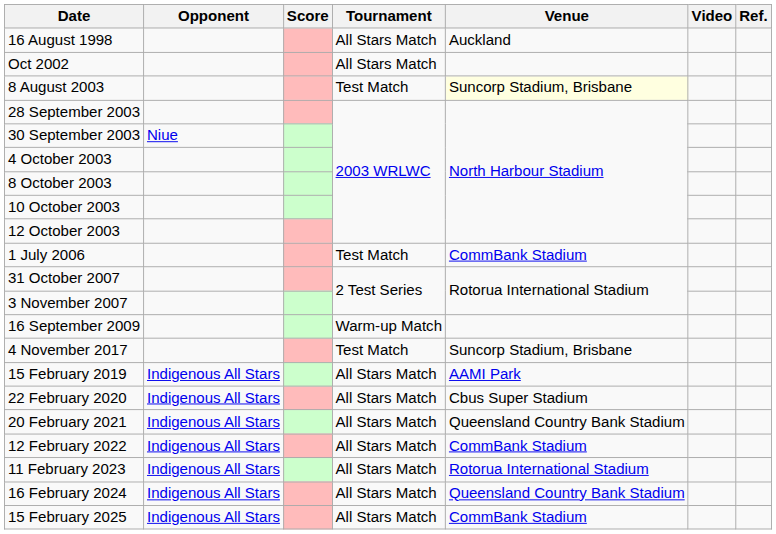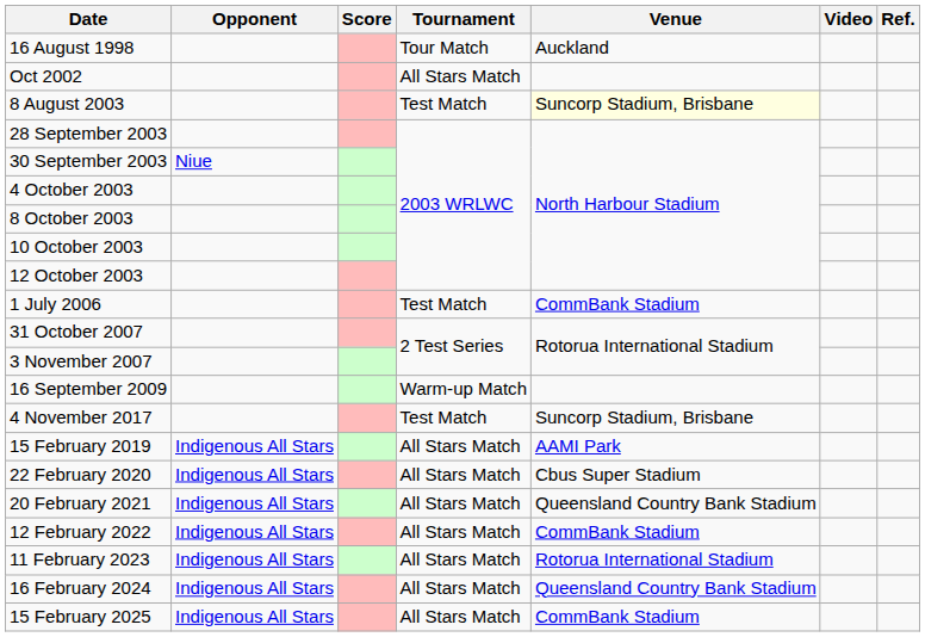16 August 1998 | Tournament: All Stars Match -> Tour Match
